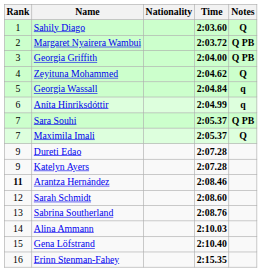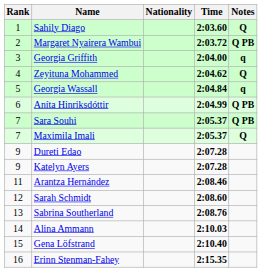Georgia Griffith | Notes: Q PB -> q
Aníta Hinriksdóttir | Notes: q -> Q PB
Arantza Hernández | Rank: bold -> normal
